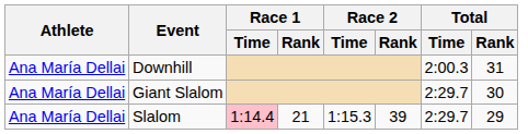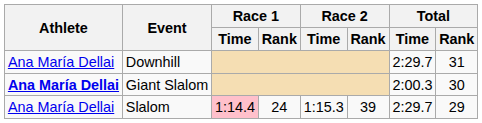Downhill | Total / Time: 2:00.3 -> 2:29.7
Giant Slalom | Athlete: normal -> bold
Giant Slalom | Total / Time: 2:29.7 -> 2:00.3
Slalom | Race 1 / Rank: 21 -> 24
